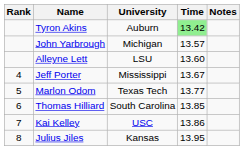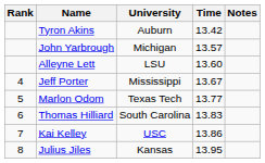Tyron Akins | Time: lightgreen background -> no background
Thomas Hilliard | Time: 13.85 -> 13.83
